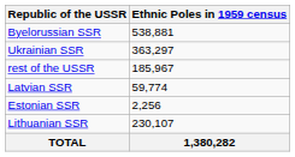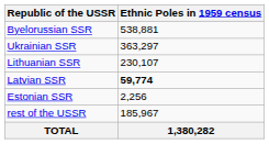rows swapped: Lithuanian SSR <-> rest of the USSR
Latvian SSR | Ethnic Poles in 1959 census: normal -> bold
